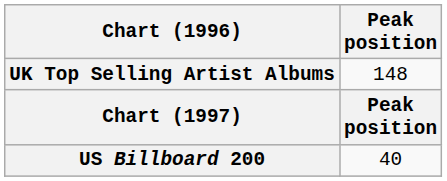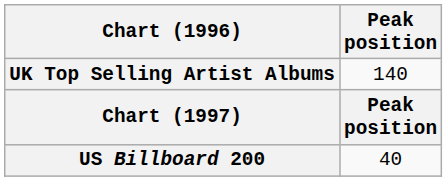UK Top Selling Artist Albums | Peak position: 148 -> 140
